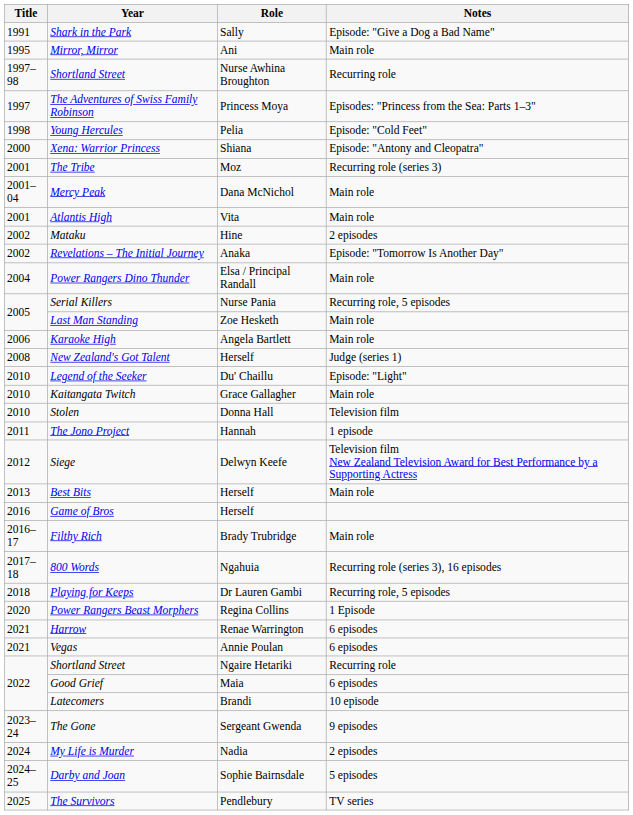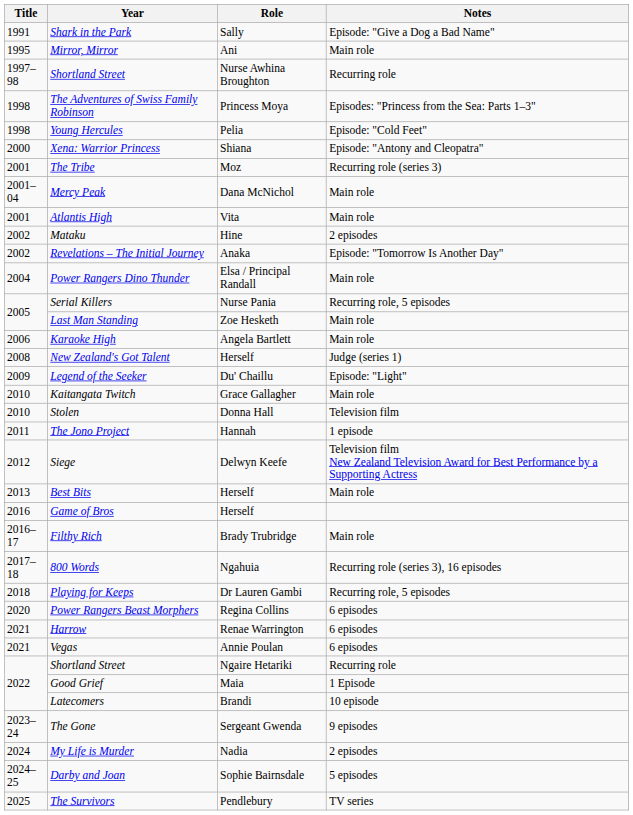The Adventures of Swiss Family Robinson | Title: 1997 -> 1998
Legend of the Seeker | Title: 2010 -> 2009
Power Rangers Beast Morphers | Notes: 1 Episode -> 6 episodes
Good Grief | Notes: 6 episodes -> 1 Episode
